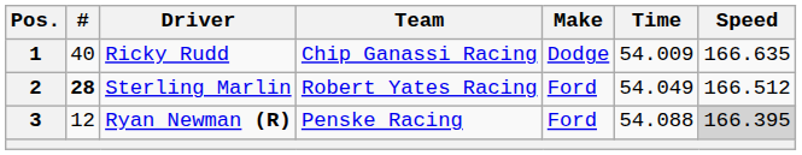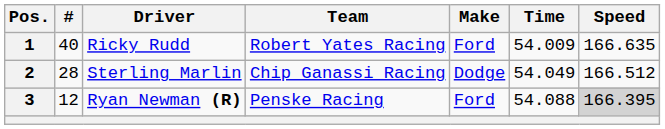1 | Team: Chip Ganassi Racing -> Robert Yates Racing
1 | Make: Dodge -> Ford
2 | #: bold -> normal
2 | Team: Robert Yates Racing -> Chip Ganassi Racing
2 | Make: Ford -> Dodge
